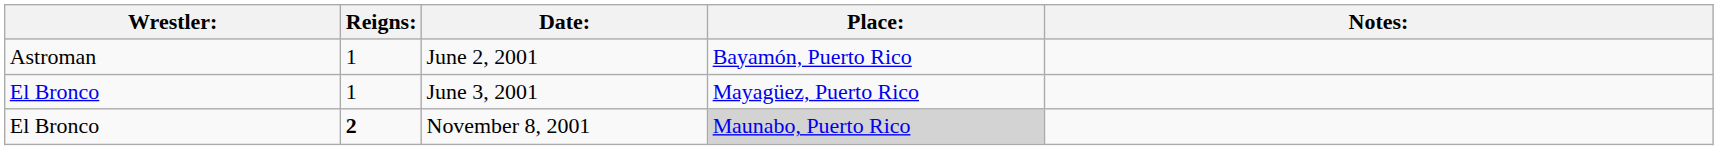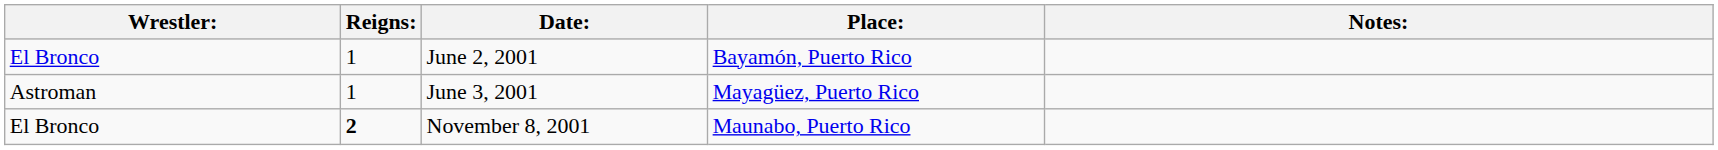June 2, 2001 | Wrestler:: Astroman -> El Bronco
June 3, 2001 | Wrestler:: El Bronco -> Astroman
November 8, 2001 | Place:: lightgrey background -> no background
